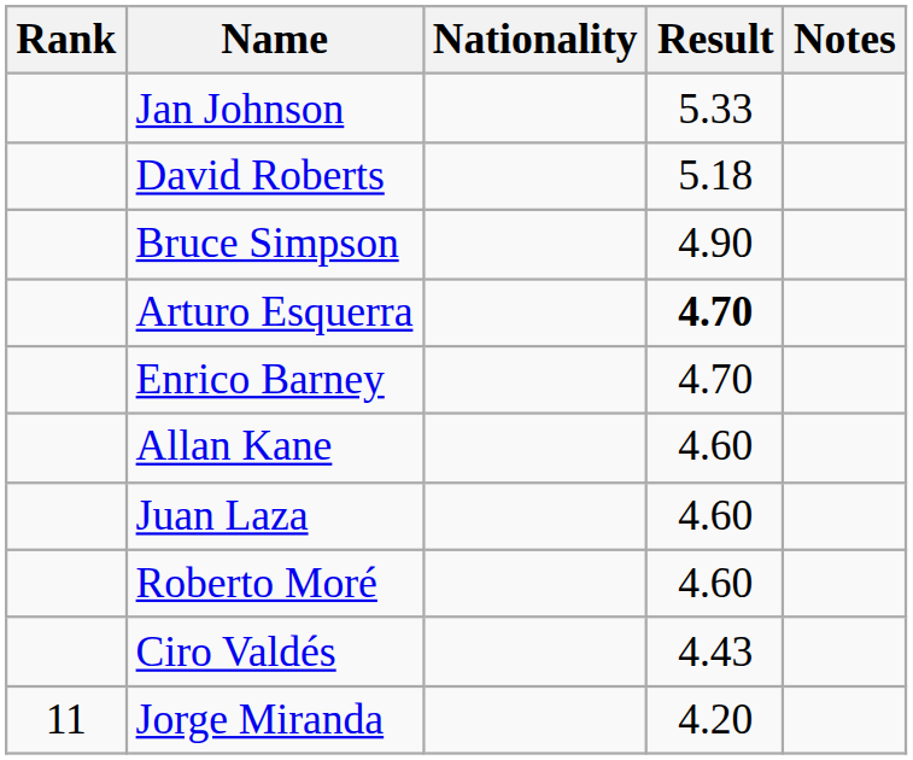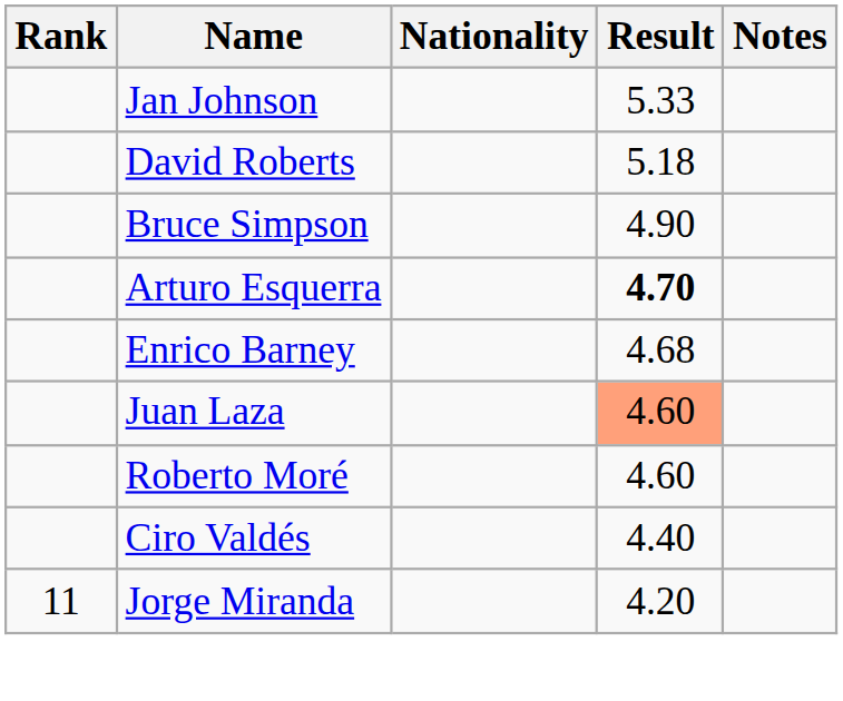Enrico Barney | Result: 4.70 -> 4.68
- row: Allan Kane | 4.60
Juan Laza | Result: no background -> lightsalmon background
Ciro Valdés | Result: 4.43 -> 4.40
